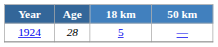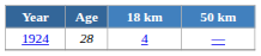1924 | 18 km: 5 -> 4
